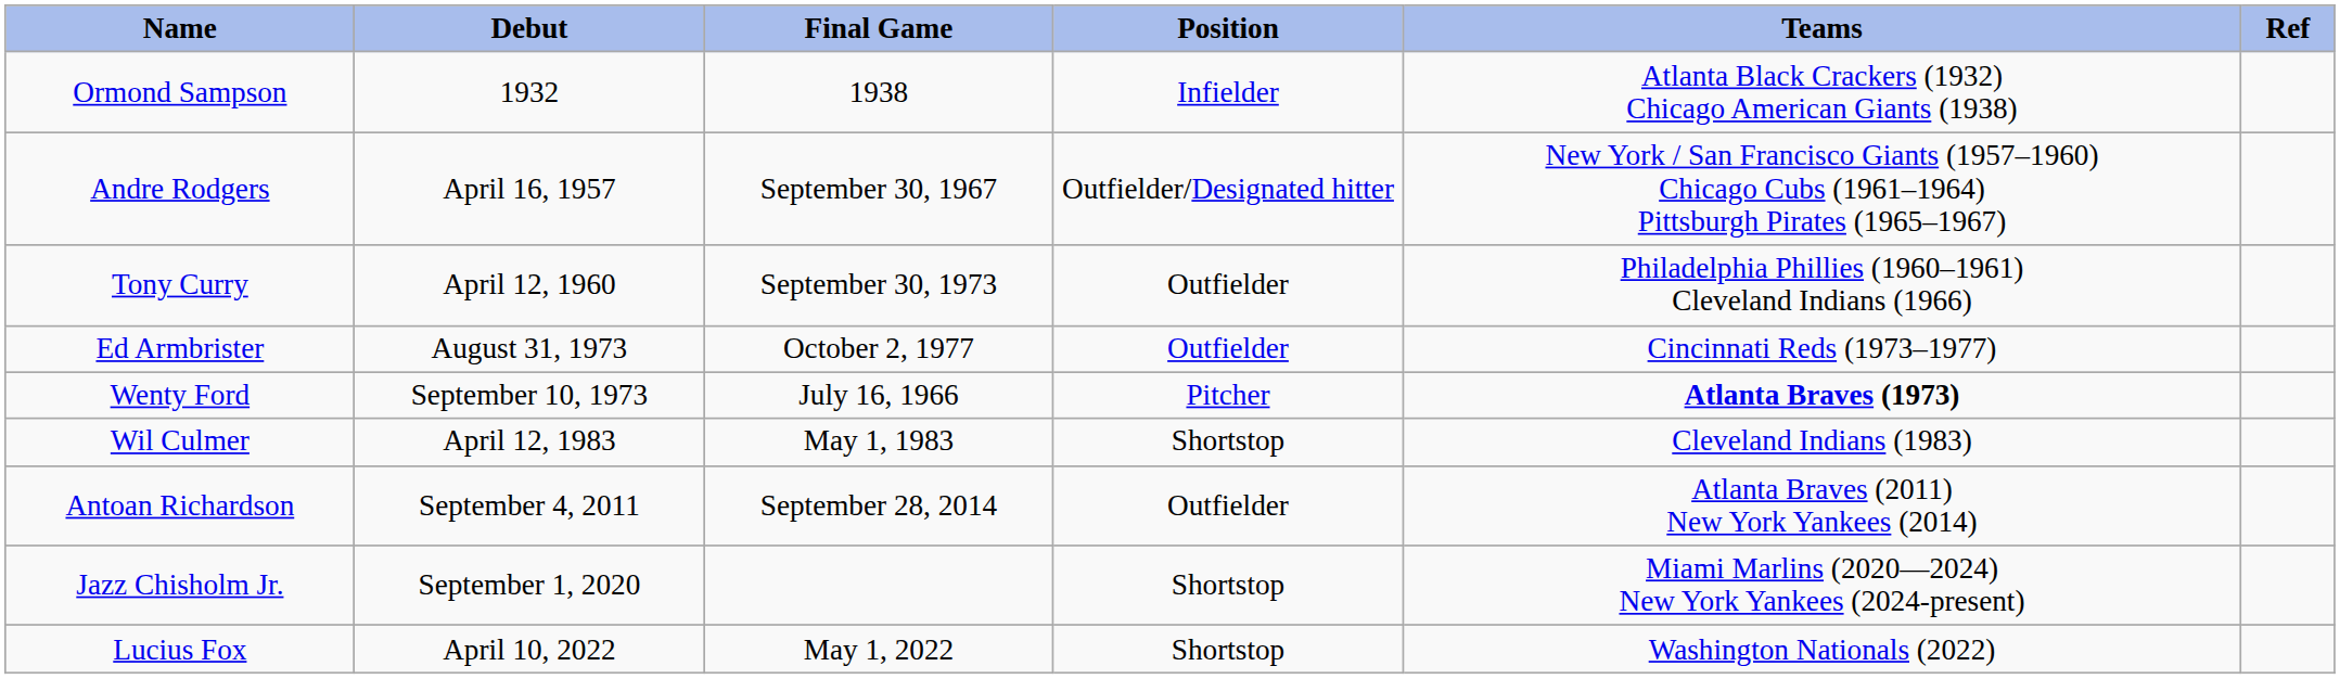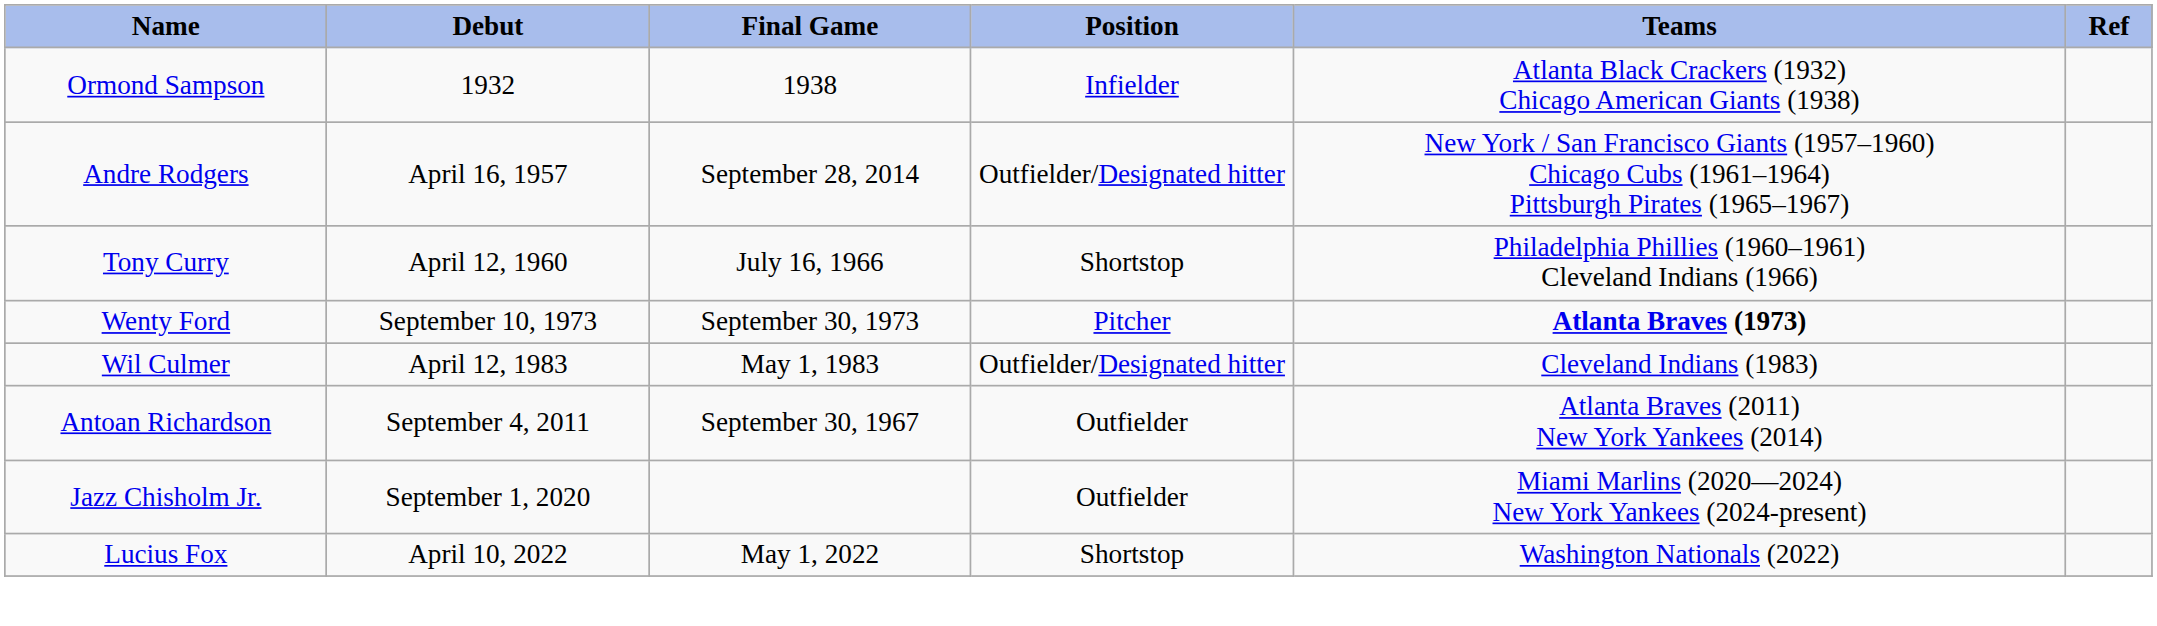Andre Rodgers | Final Game: September 30, 1967 -> September 28, 2014
Tony Curry | Final Game: September 30, 1973 -> July 16, 1966
Tony Curry | Position: Outfielder -> Shortstop
- row: Ed Armbrister | August 31, 1973 | October 2, 1977 | Outfielder | Cincinnati Reds (1973–1977)
Wenty Ford | Final Game: July 16, 1966 -> September 30, 1973
Wil Culmer | Position: Shortstop -> Outfielder/Designated hitter
Antoan Richardson | Final Game: September 28, 2014 -> September 30, 1967
Jazz Chisholm Jr. | Position: Shortstop -> Outfielder
